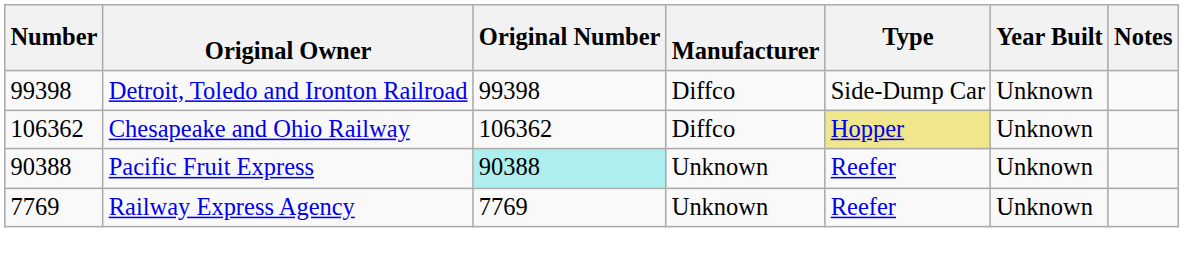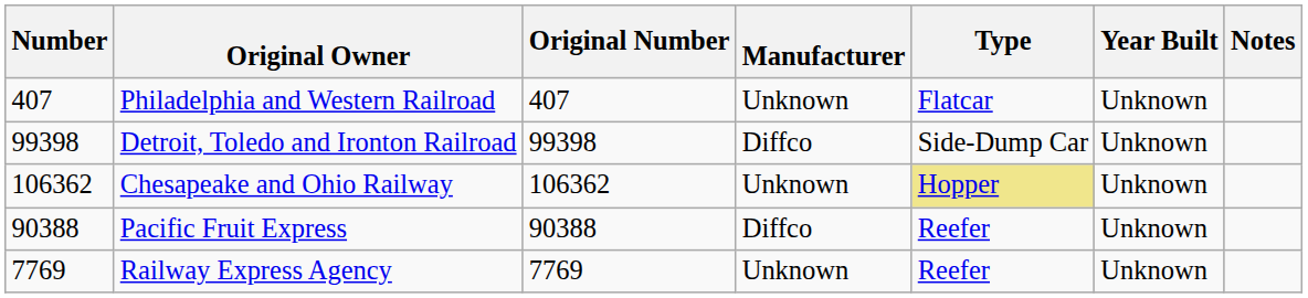+ row: 407 | Philadelphia and Western Railroad | 407 | Unknown | Flatcar | Unknown
Chesapeake and Ohio Railway | Manufacturer: Diffco -> Unknown
Pacific Fruit Express | Original Number: paleturquoise background -> no background
Pacific Fruit Express | Manufacturer: Unknown -> Diffco
